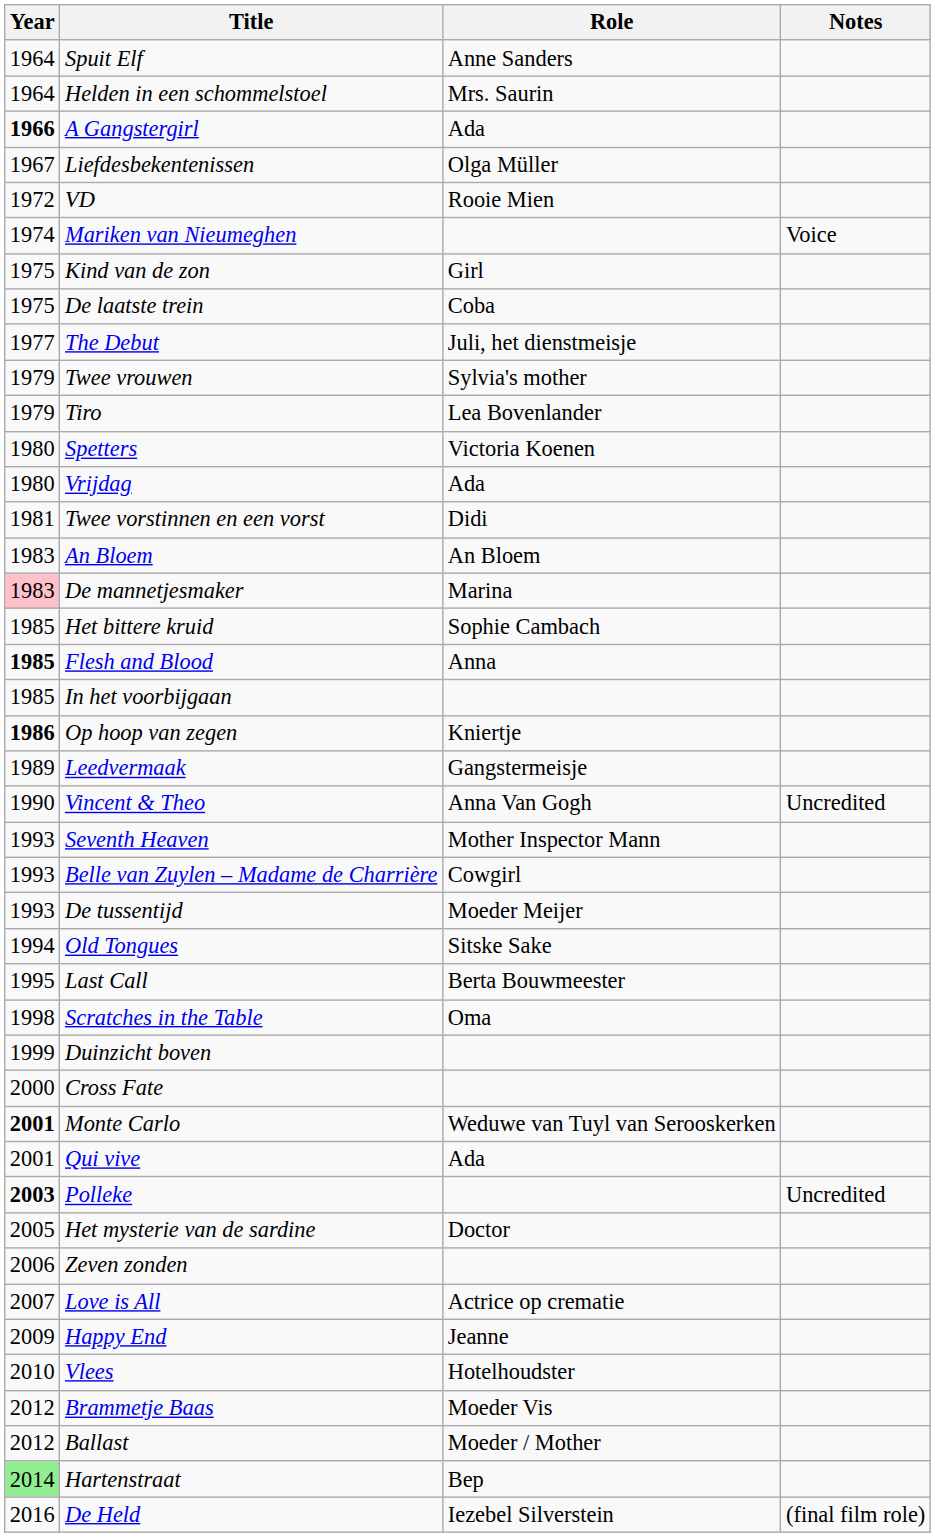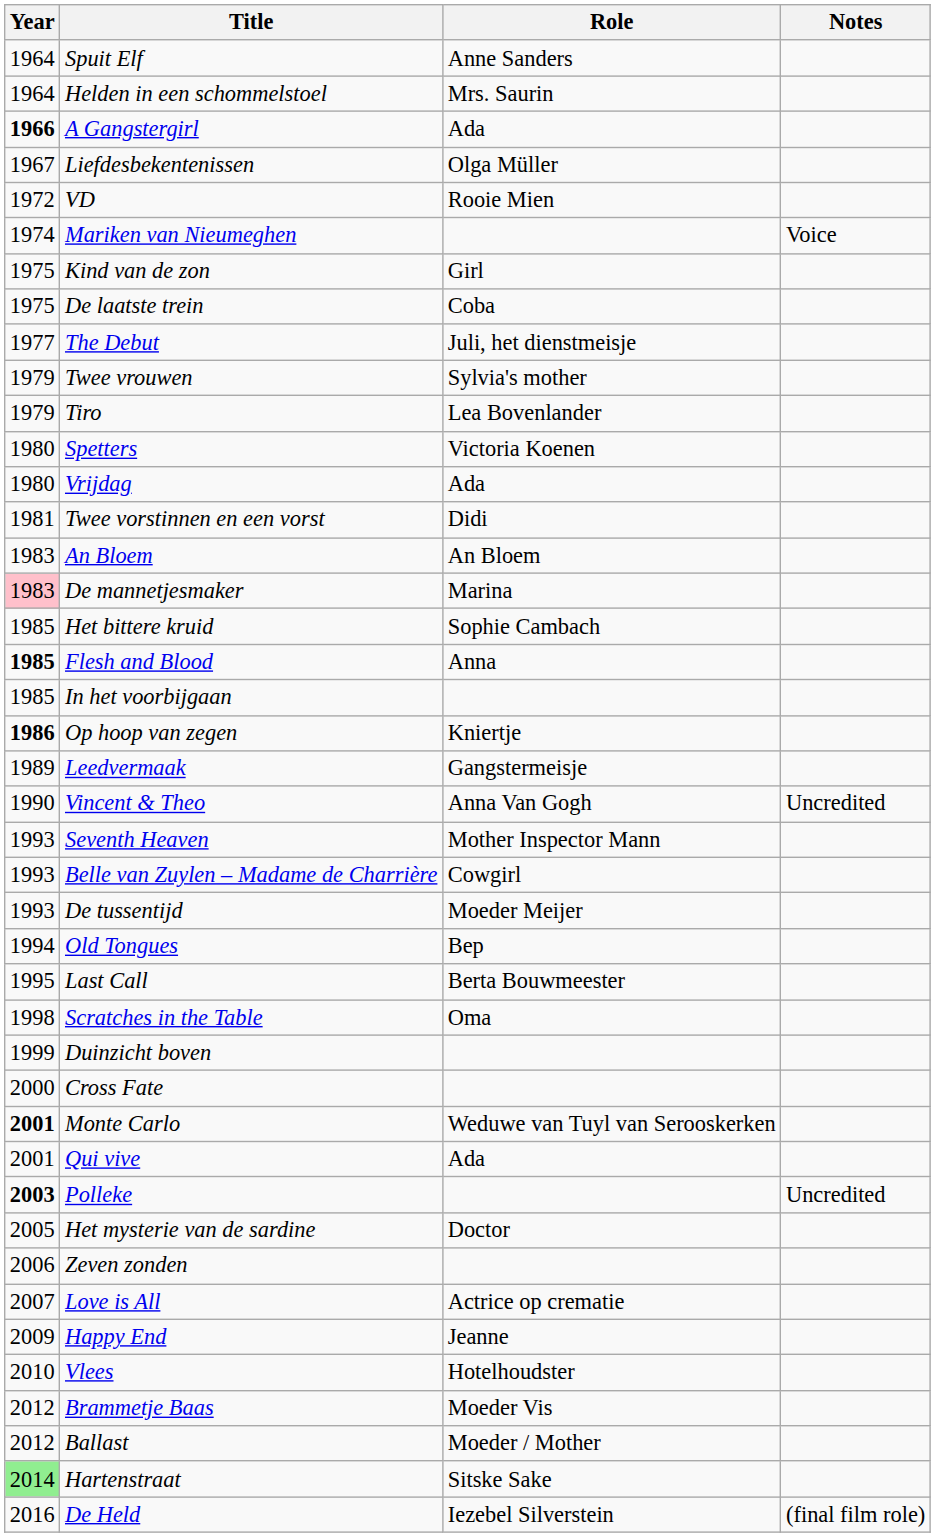Old Tongues | Role: Sitske Sake -> Bep
Hartenstraat | Role: Bep -> Sitske Sake
